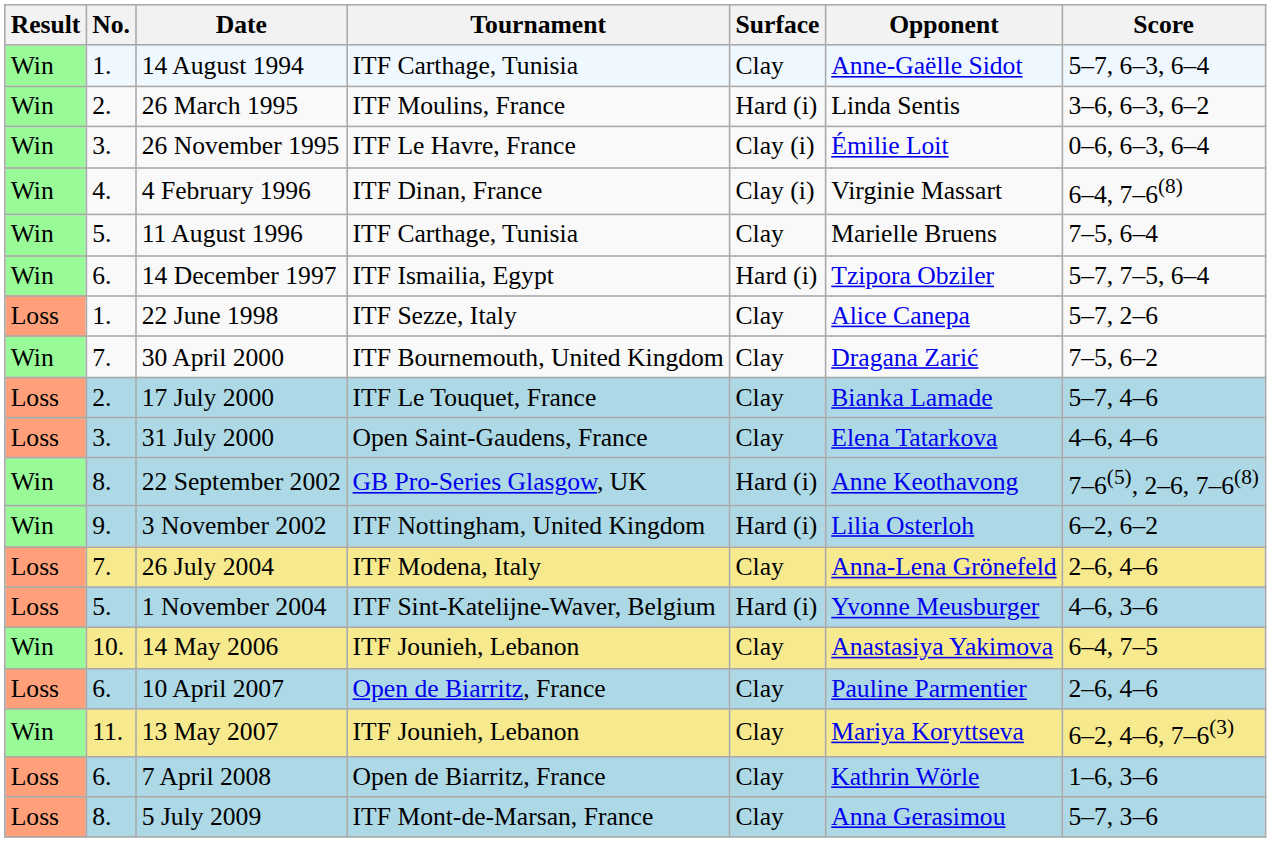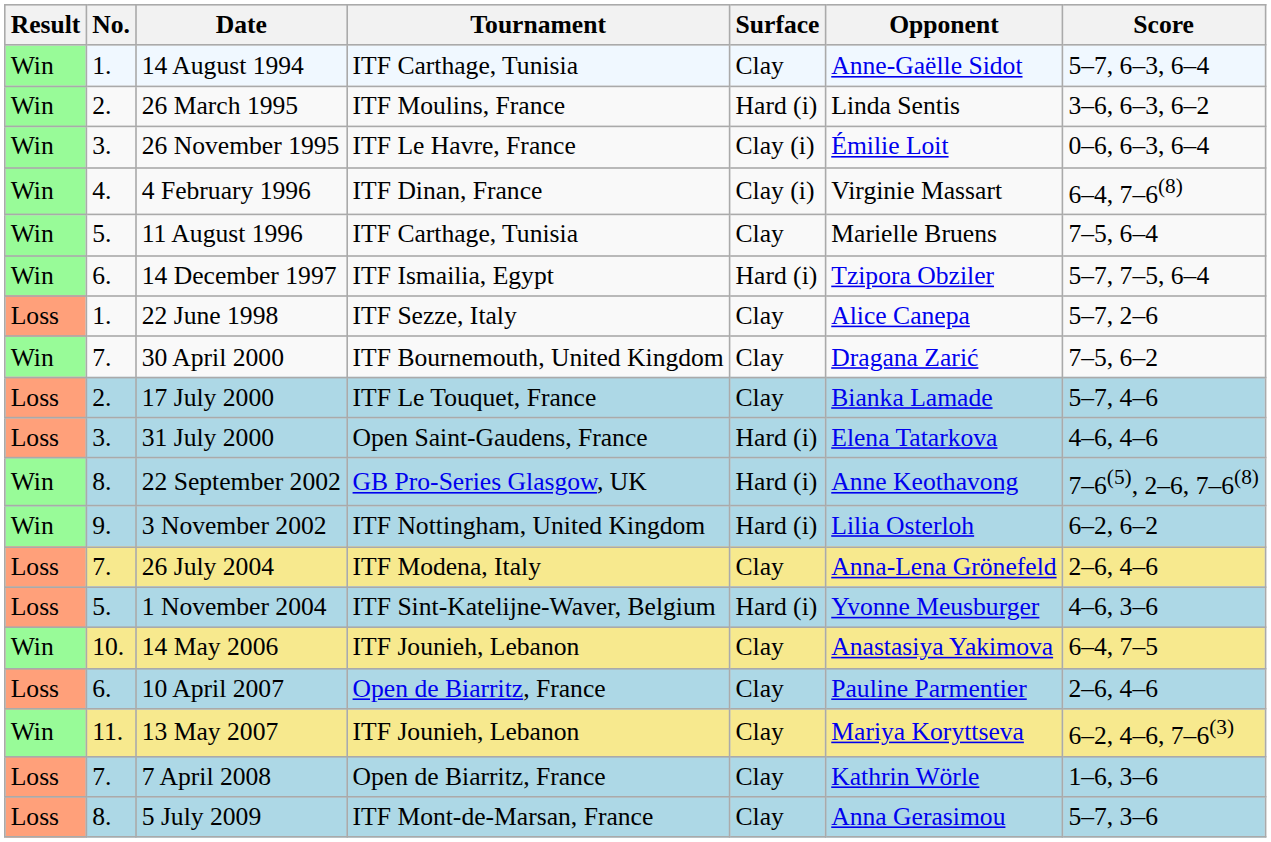31 July 2000 | Surface: Clay -> Hard (i)
7 April 2008 | No.: 6. -> 7.
